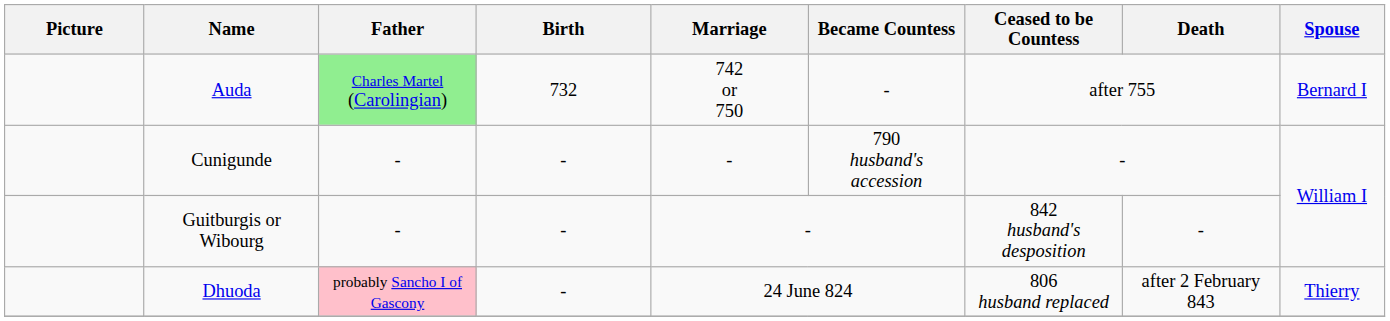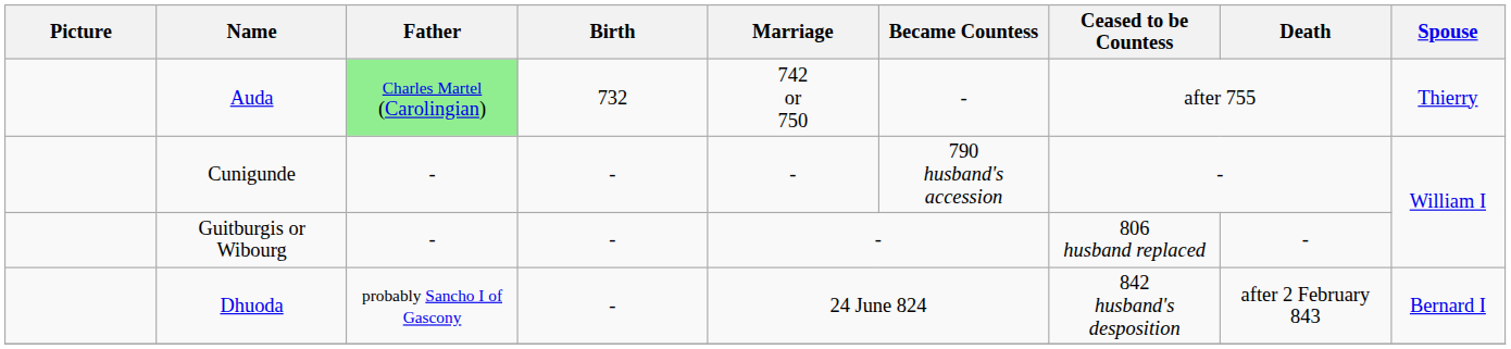Auda | Spouse: Bernard I -> Thierry
Guitburgis or Wibourg | Ceased to be Countess: 842 husband's desposition -> 806 husband replaced
Dhuoda | Father: pink background -> no background
Dhuoda | Ceased to be Countess: 806 husband replaced -> 842 husband's desposition
Dhuoda | Spouse: Thierry -> Bernard I
